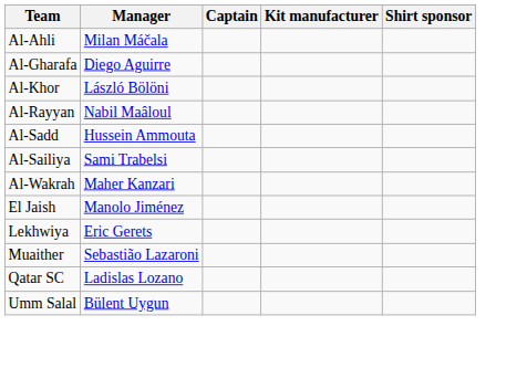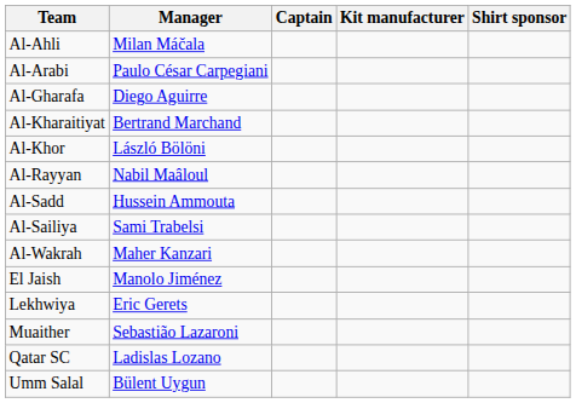+ row: Al-Arabi | Paulo César Carpegiani
+ row: Al-Kharaitiyat | Bertrand Marchand
